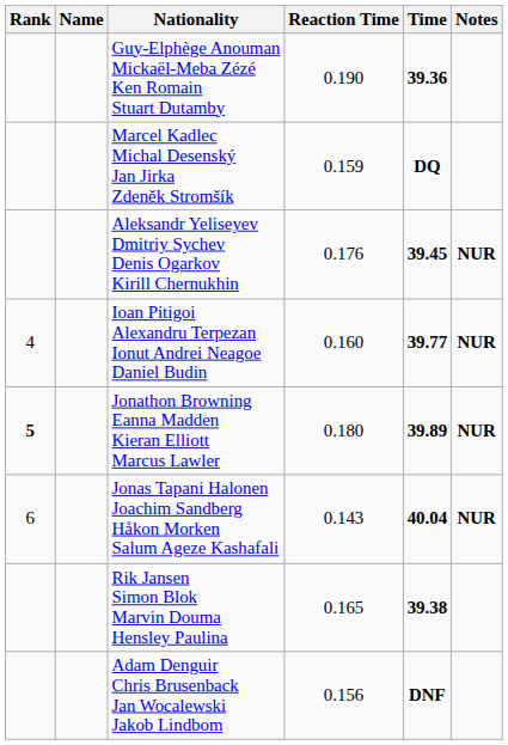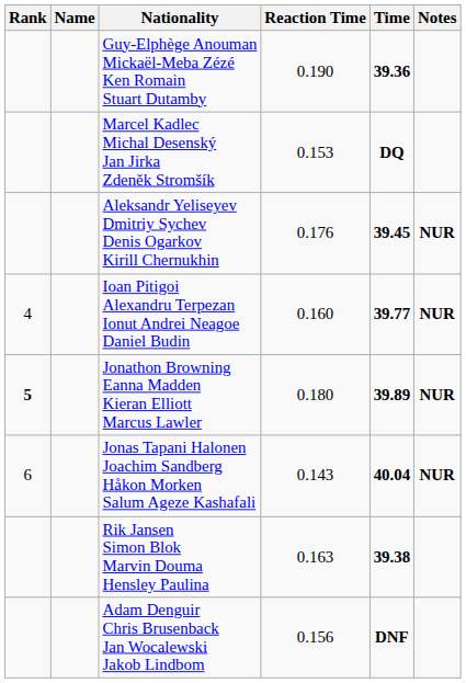Marcel Kadlec Michal Desenský Jan Jirka Zdeněk Stromšík | Reaction Time: 0.159 -> 0.153
Rik Jansen Simon Blok Marvin Douma Hensley Paulina | Reaction Time: 0.165 -> 0.163
